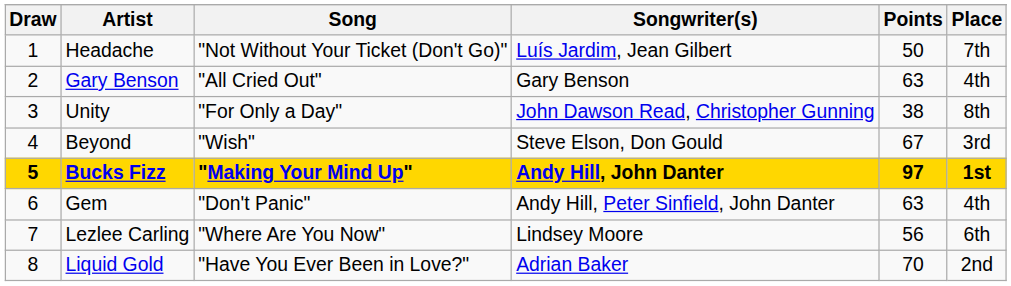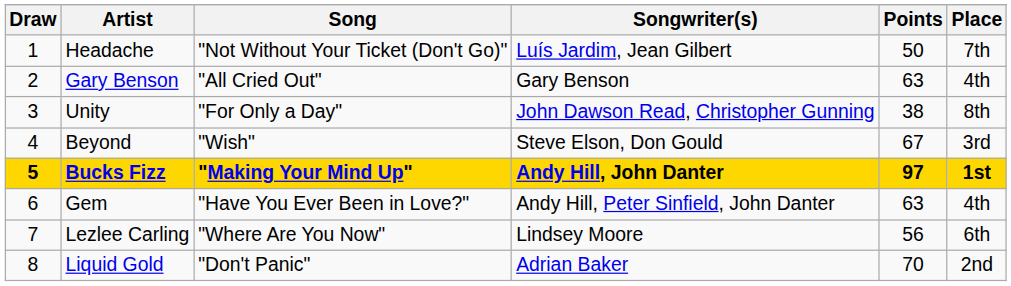Gem | Song: "Don't Panic" -> "Have You Ever Been in Love?"
Liquid Gold | Song: "Have You Ever Been in Love?" -> "Don't Panic"
